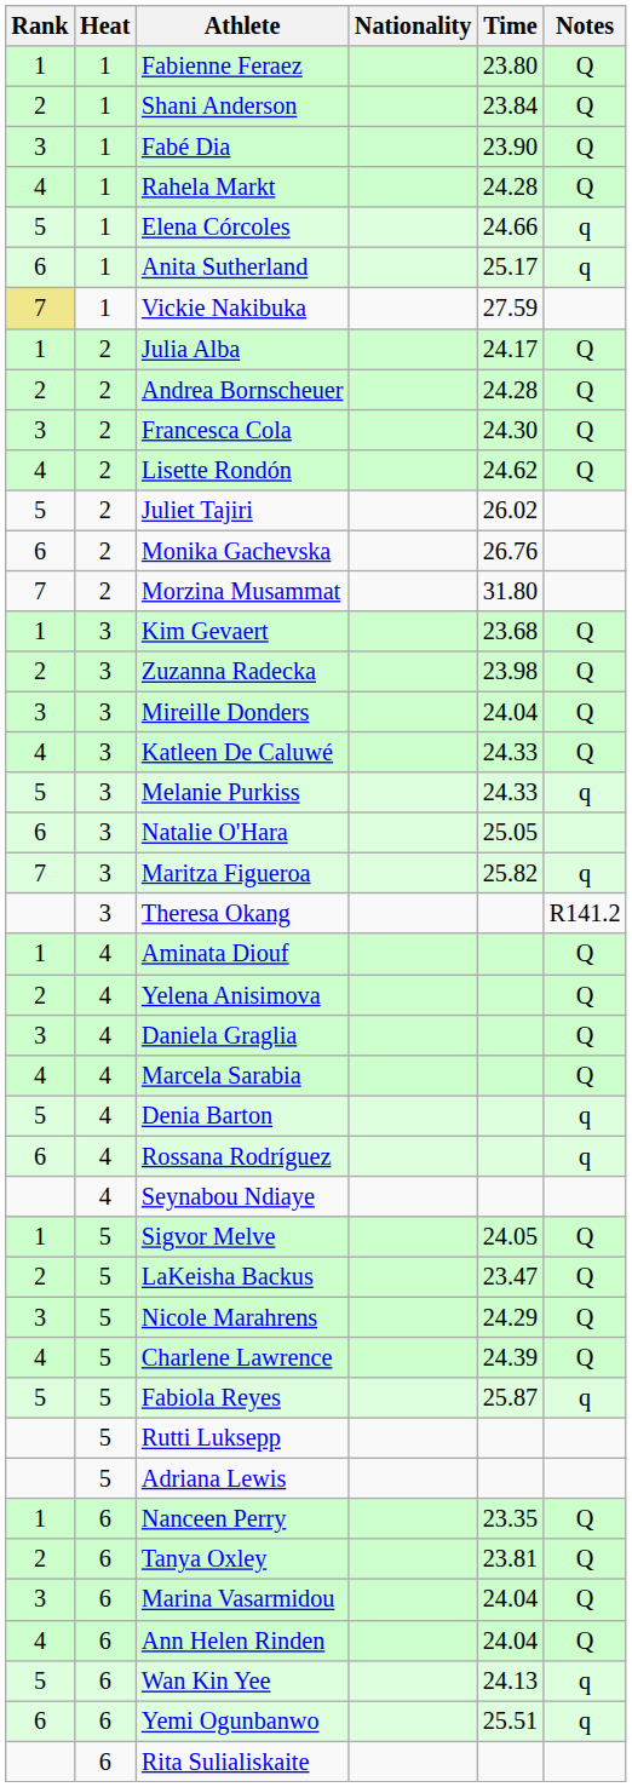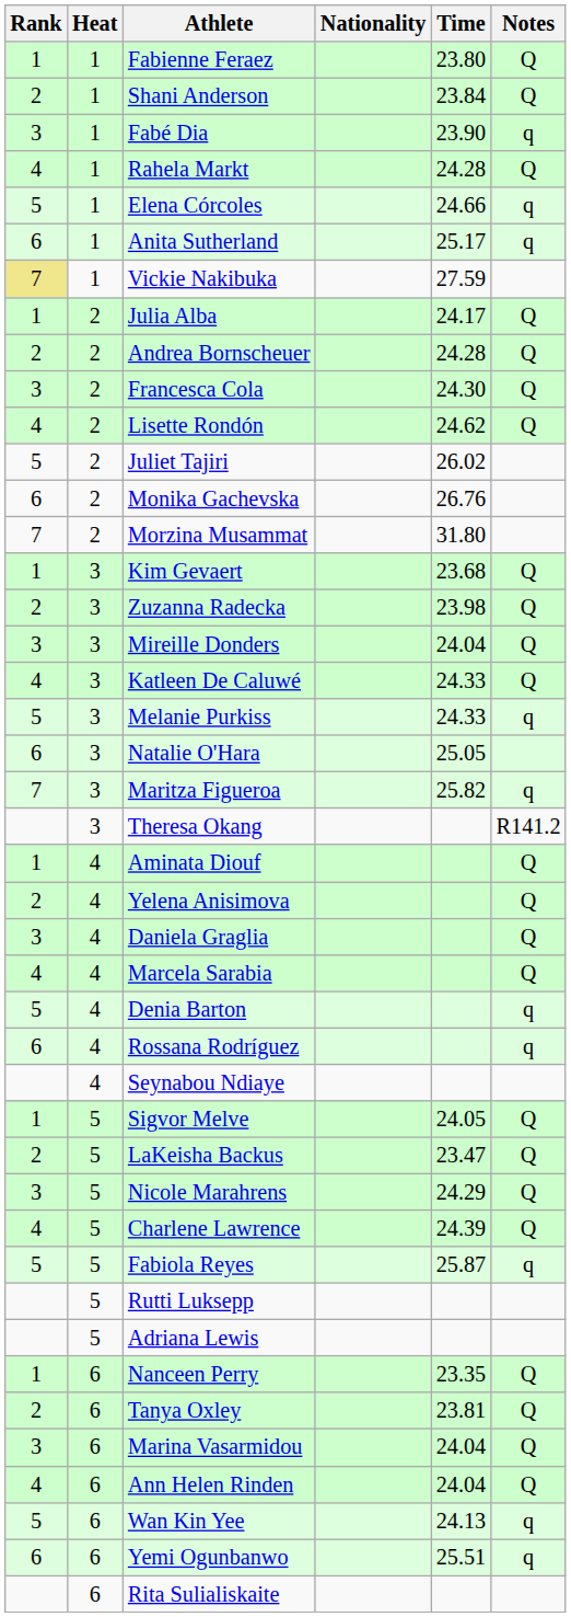Fabé Dia | Notes: Q -> q
